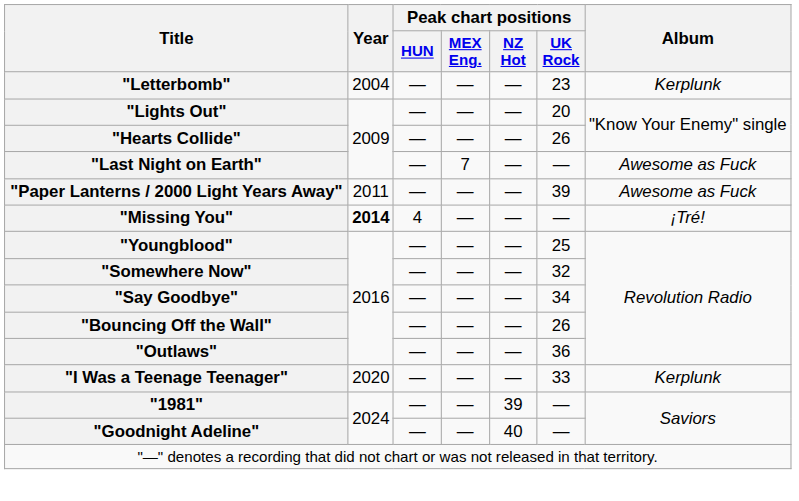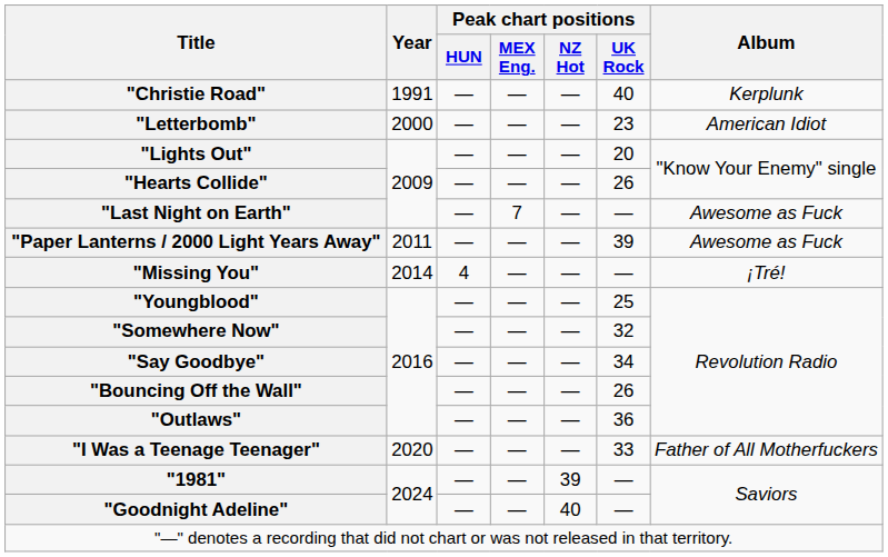+ row: "Christie Road" | 1991 | — | — | — | 40 | Kerplunk
"Letterbomb" | Year: 2004 -> 2000
"Letterbomb" | Album: Kerplunk -> American Idiot
"Missing You" | Year: bold -> normal
"I Was a Teenage Teenager" | Album: Kerplunk -> Father of All Motherfuckers
